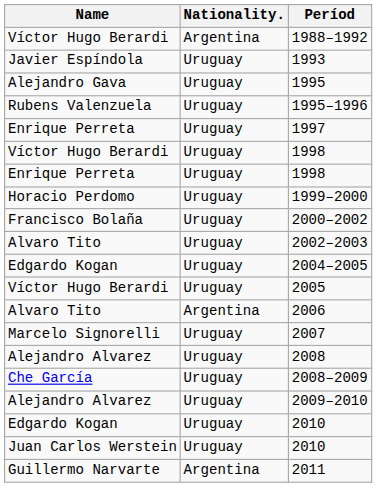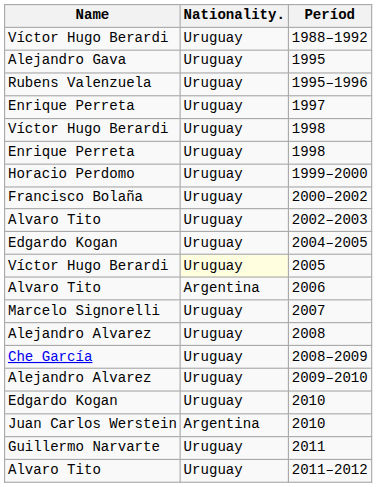1988–1992 | Nationality.: Argentina -> Uruguay
- row: Javier Espíndola | Uruguay | 1993
2005 | Nationality.: no background -> lightyellow background
Juan Carlos Werstein / 2010 | Nationality.: Uruguay -> Argentina
2011 | Nationality.: Argentina -> Uruguay
+ row: Alvaro Tito | Uruguay | 2011–2012
